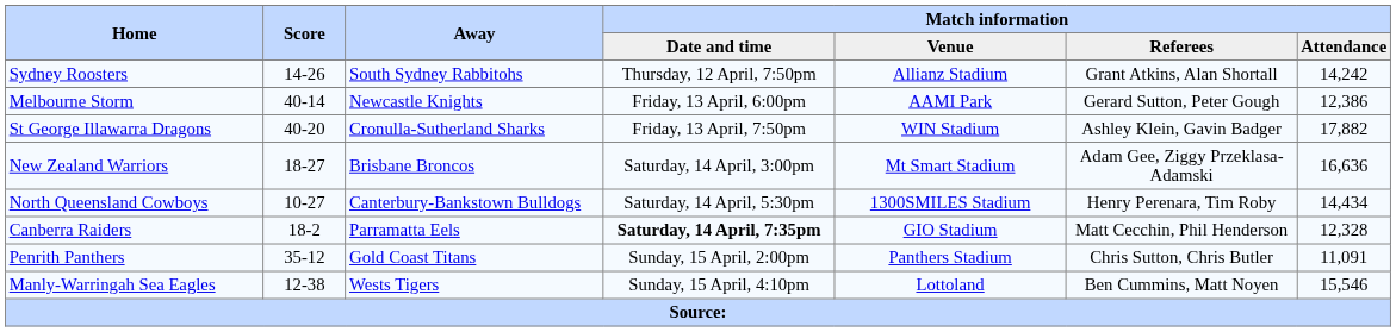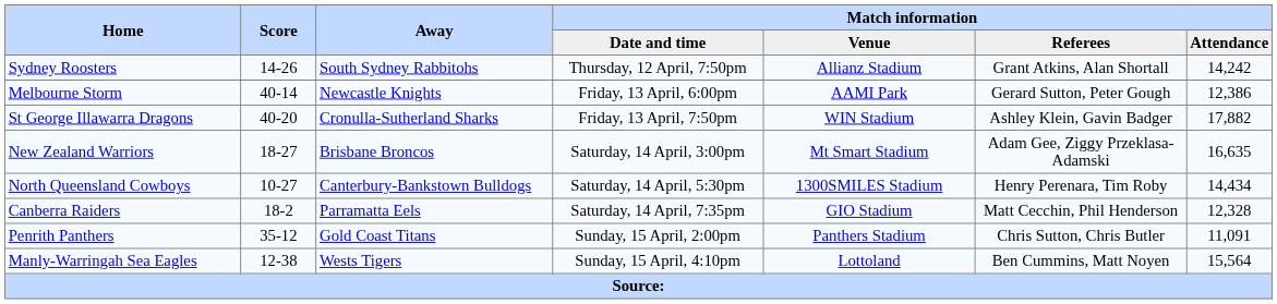New Zealand Warriors | Match information / Attendance: 16,636 -> 16,635
Canberra Raiders | Match information / Date and time: bold -> normal
Manly-Warringah Sea Eagles | Match information / Attendance: 15,546 -> 15,564
